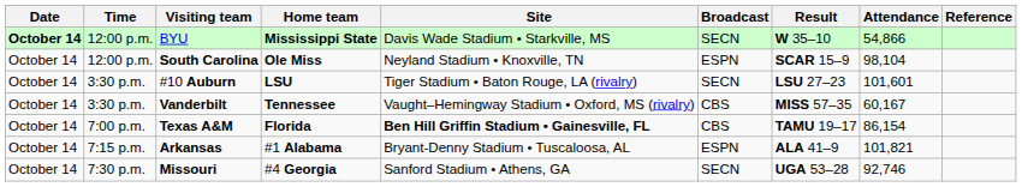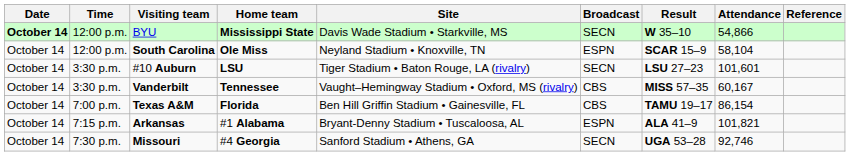South Carolina | Attendance: 98,104 -> 58,104
Texas A&M | Site: bold -> normal
